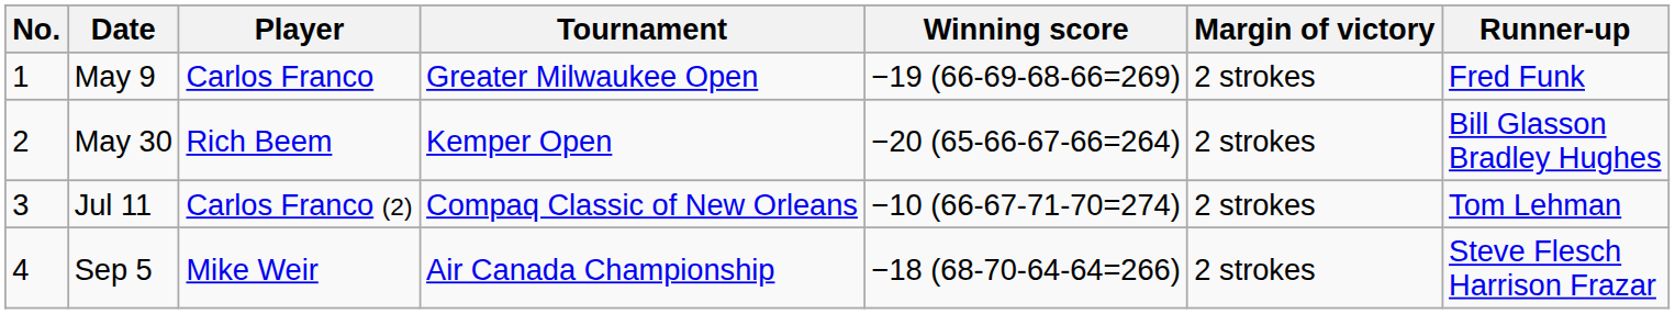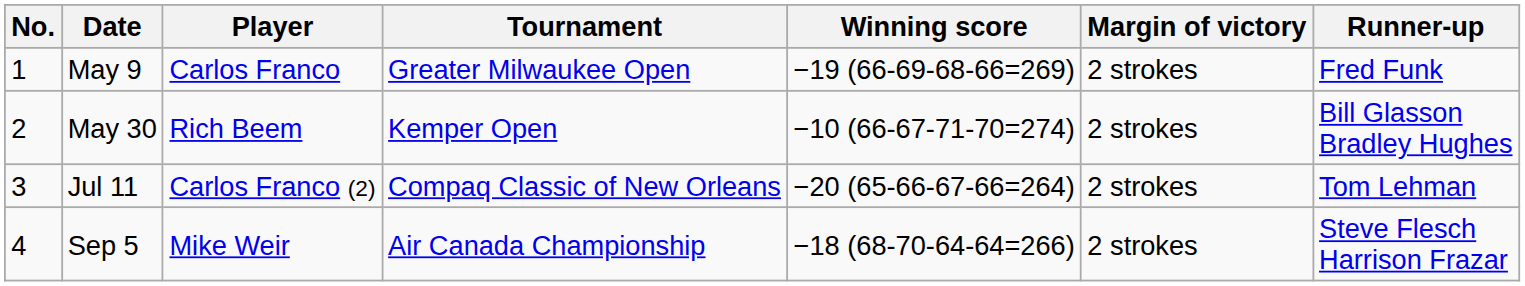May 30 | Winning score: −20 (65-66-67-66=264) -> −10 (66-67-71-70=274)
Jul 11 | Winning score: −10 (66-67-71-70=274) -> −20 (65-66-67-66=264)
